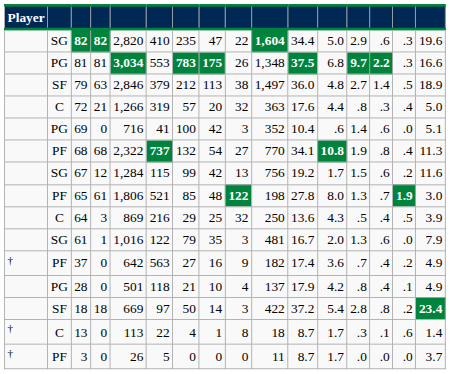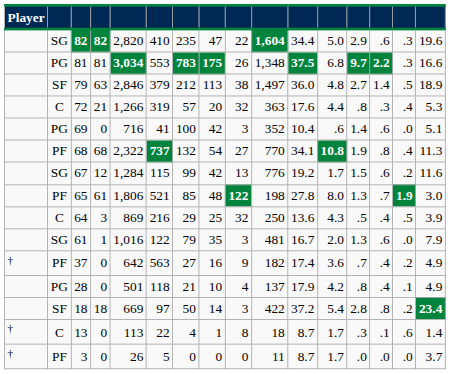72 | column 16: 5.0 -> 5.3
67 | column 10: 756 -> 776
